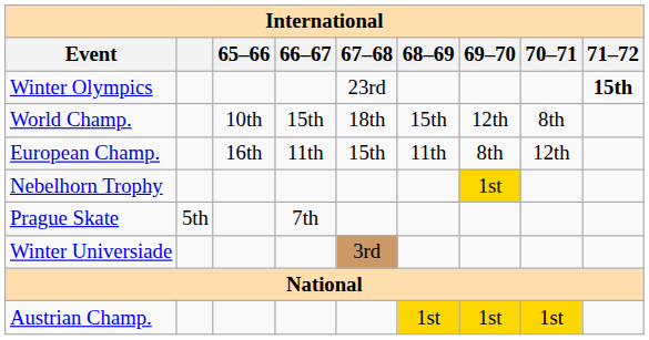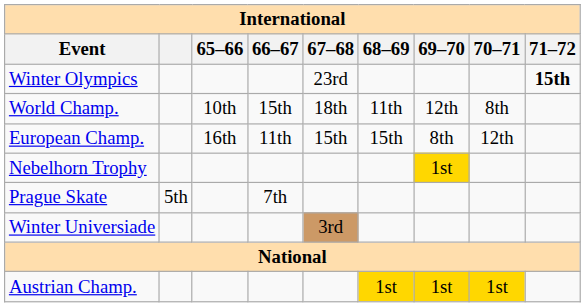World Champ. | 68–69: 15th -> 11th
European Champ. | 68–69: 11th -> 15th
